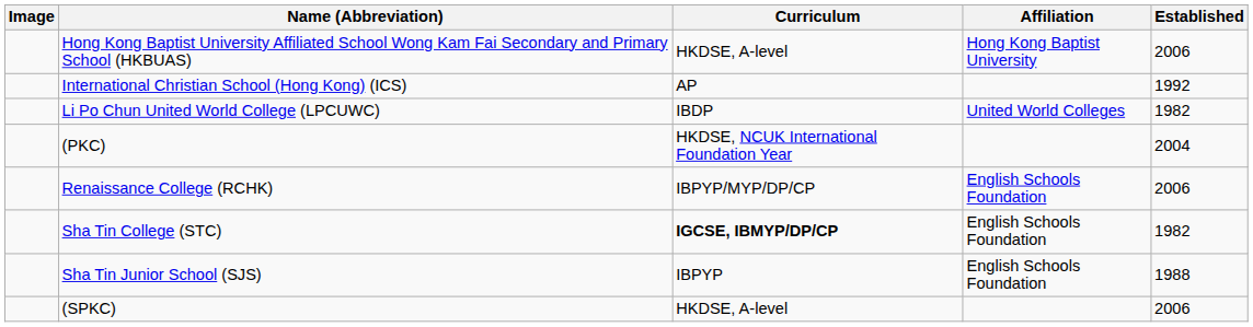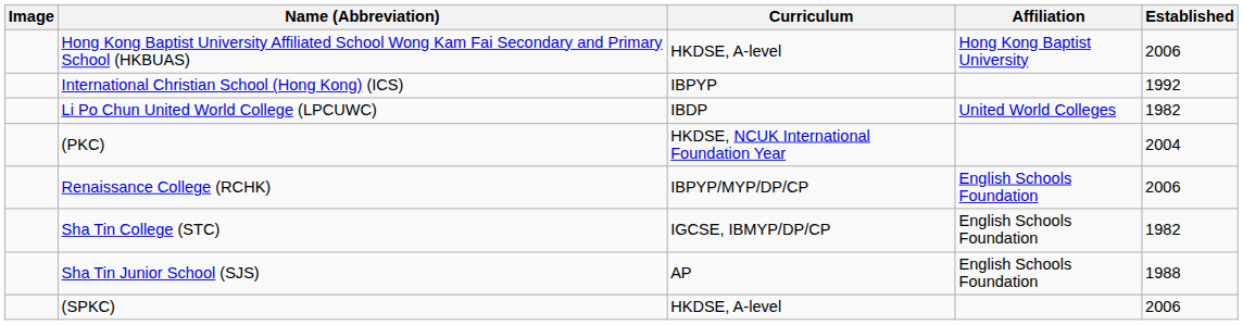International Christian School (Hong Kong) (ICS) | Curriculum: AP -> IBPYP
Sha Tin College (STC) | Curriculum: bold -> normal
Sha Tin Junior School (SJS) | Curriculum: IBPYP -> AP
